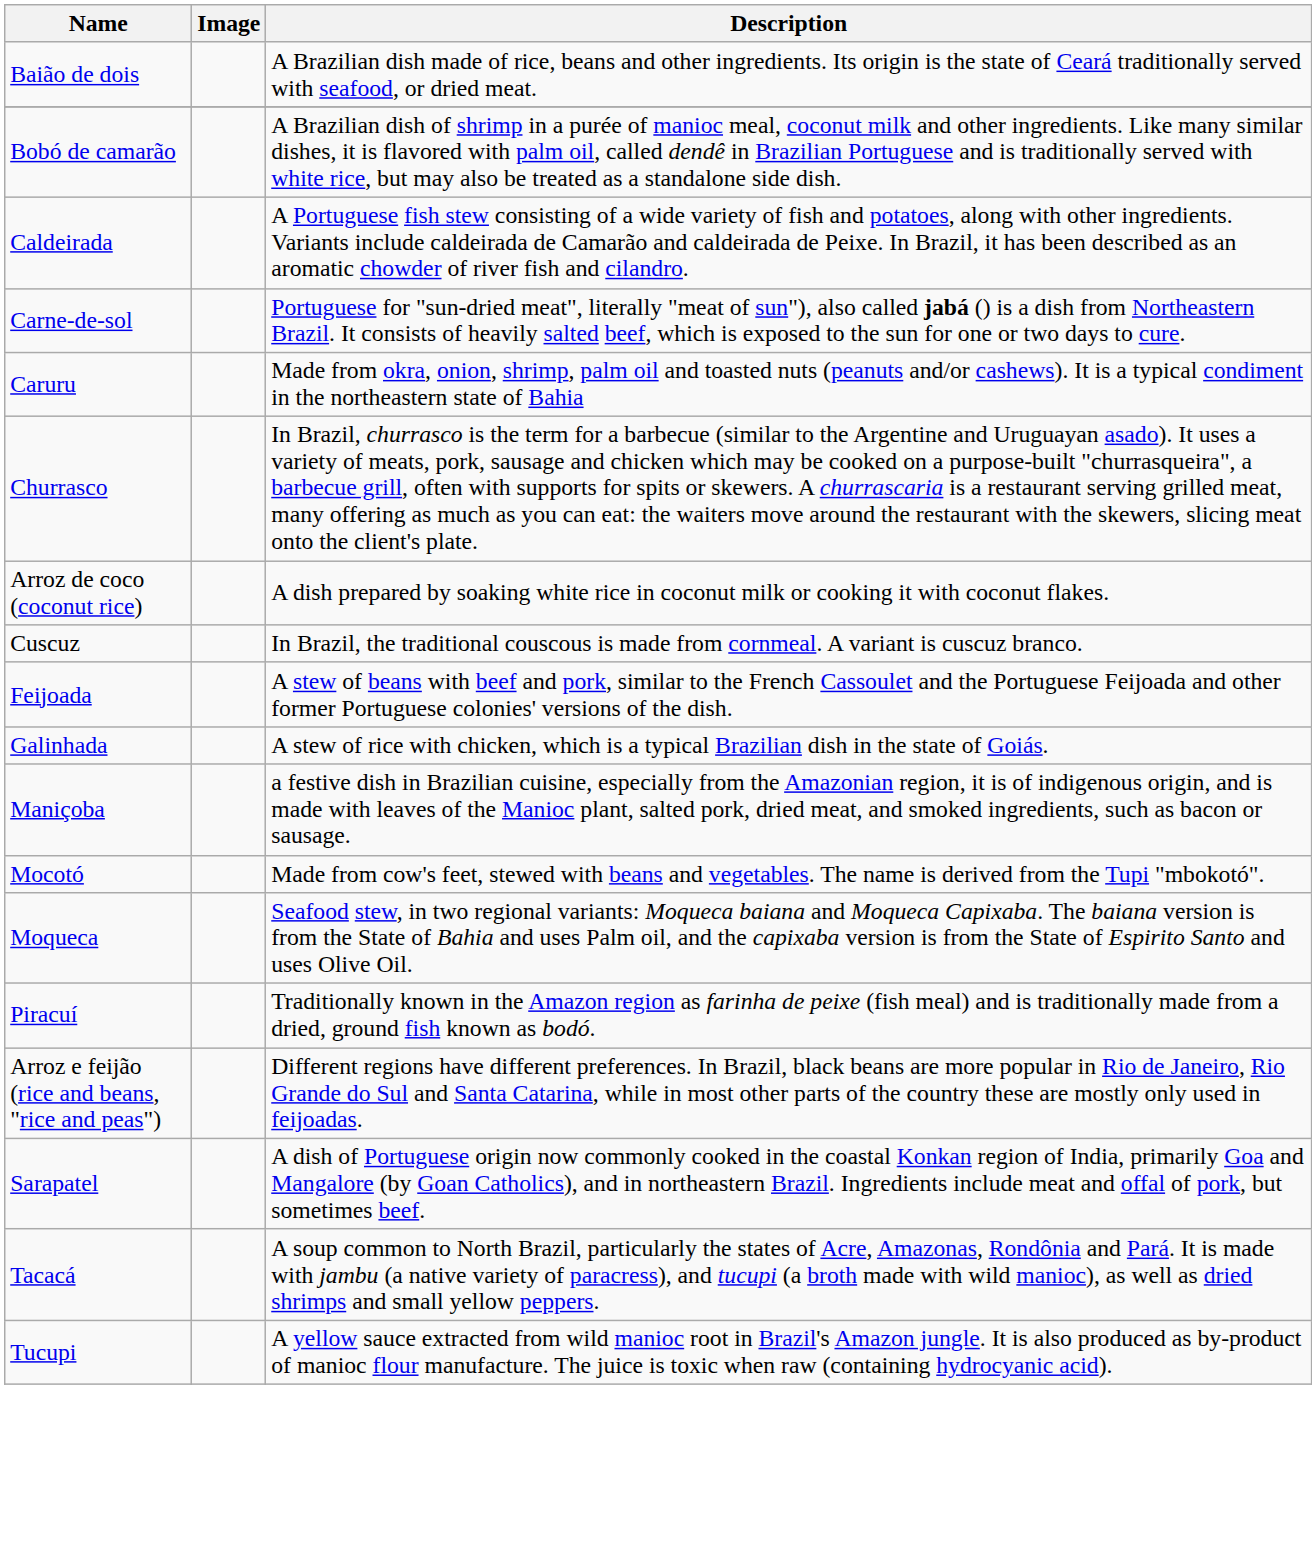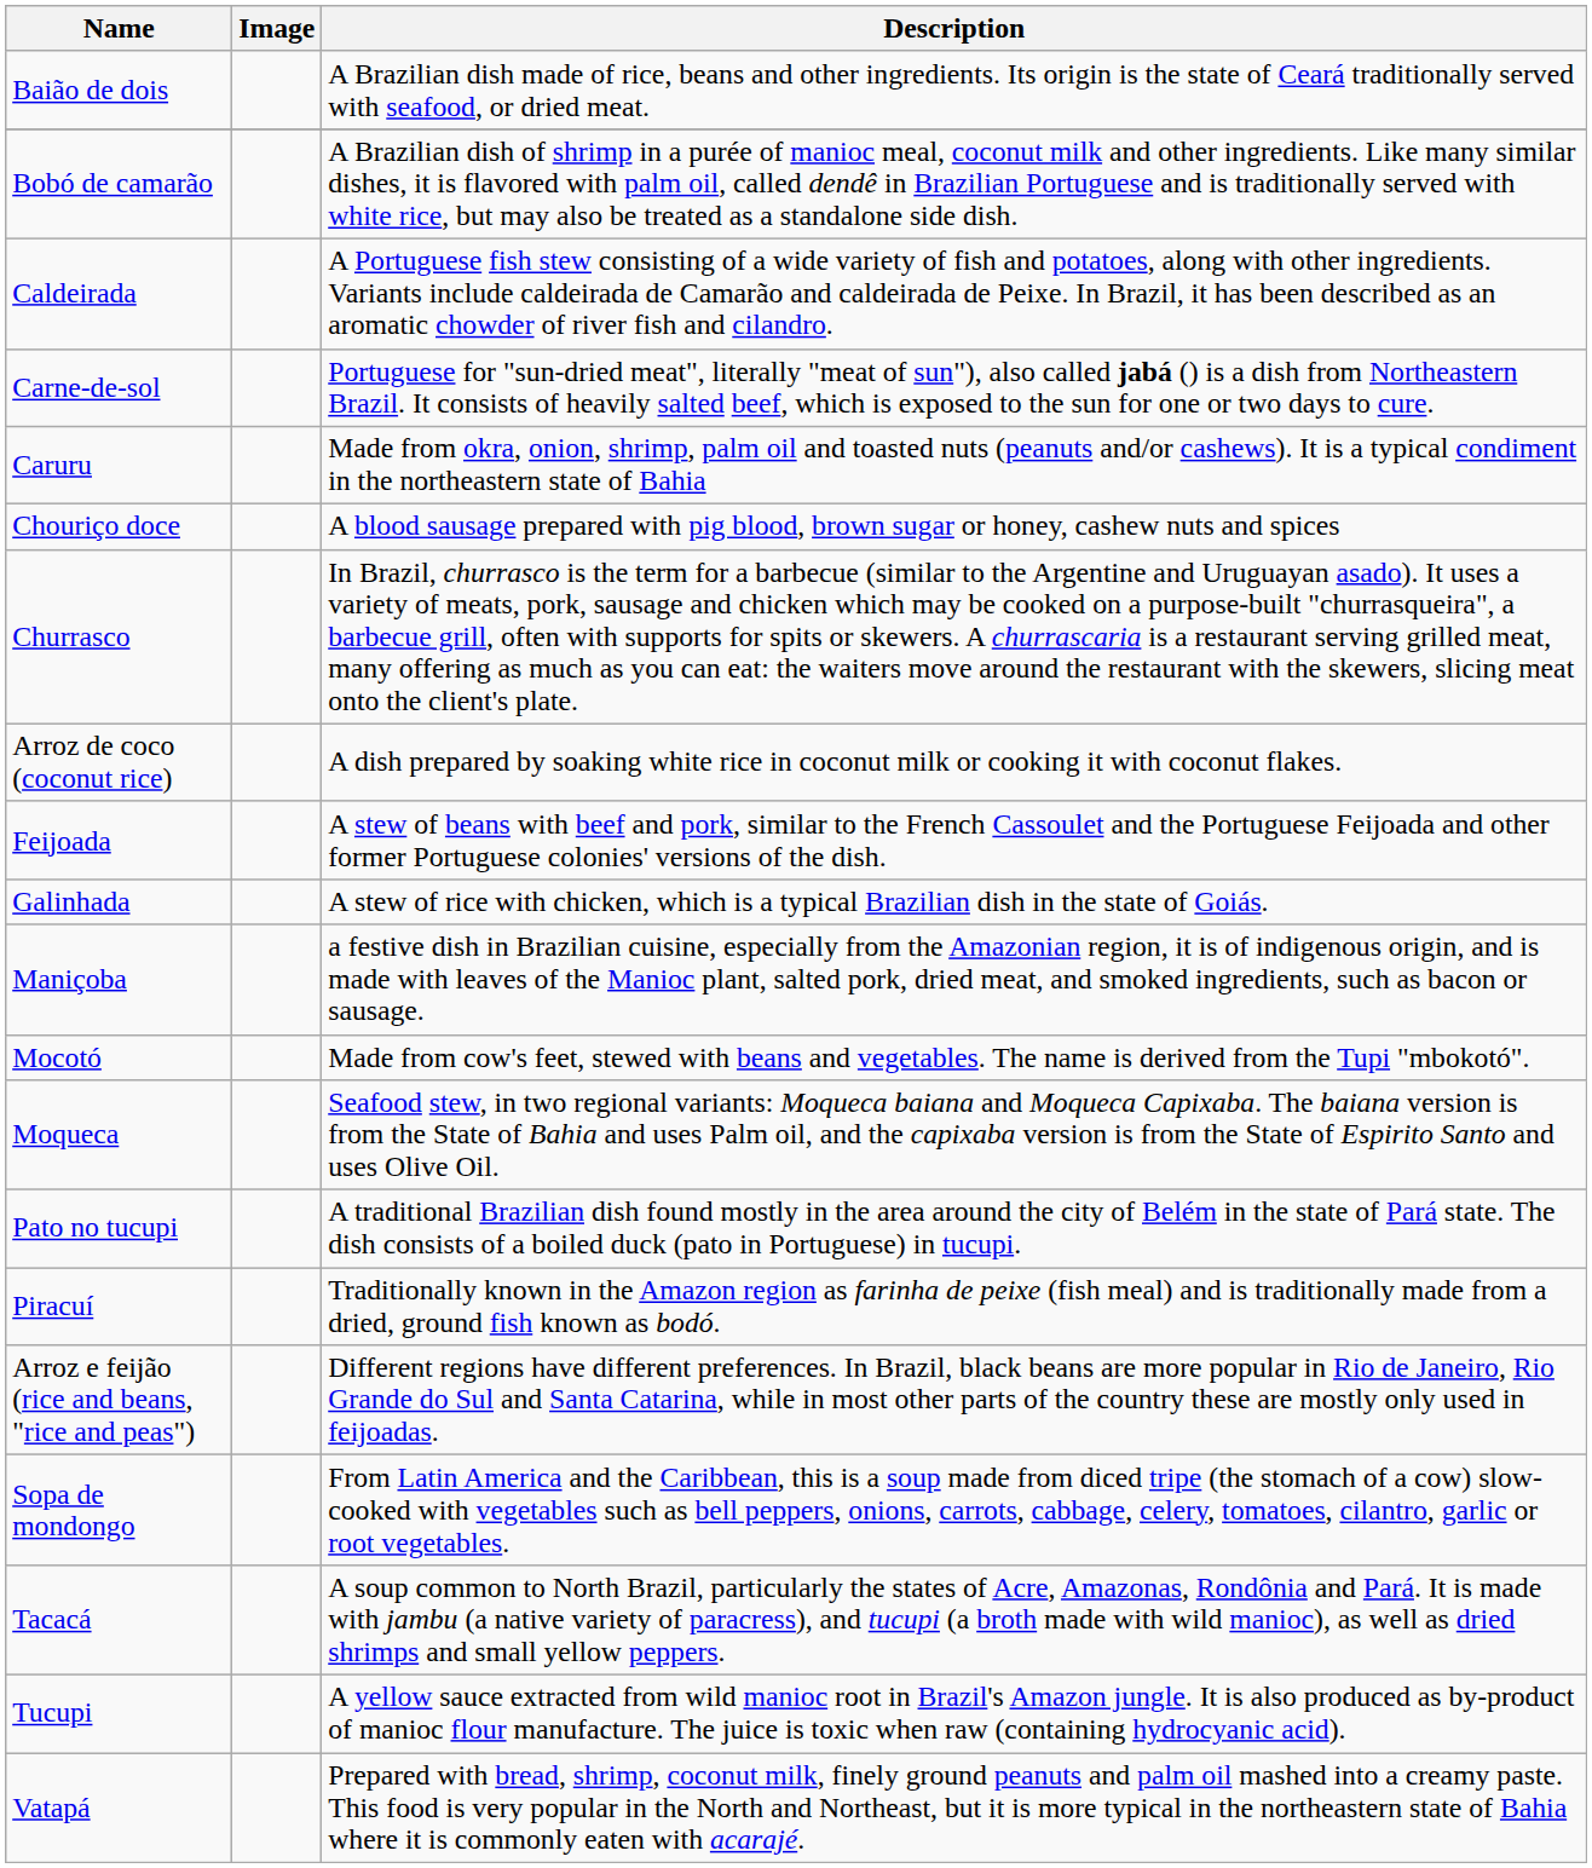+ row: Chouriço doce | A blood sausage prepared with pig blood, brown sugar or honey, cashew nuts and spices
- row: Cuscuz | In Brazil, the traditional couscous is made from cornmeal. A variant is cuscuz branco.
+ row: Pato no tucupi | A traditional Brazilian dish found mostly in the area around the city of Belém in the state of Pará state. The dish consists of a boiled duck (pato in Portuguese) in tucupi.
- row: Sarapatel | A dish of Portuguese origin now commonly cooked in the coastal Konkan region of India, primarily Goa and Mangalore (by Goan Catholics), and in northeastern Brazil. Ingredients include meat and offal of pork, but sometimes beef.
+ row: Sopa de mondongo | From Latin America and the Caribbean, this is a soup made from diced tripe (the stomach of a cow) slow-cooked with vegetables such as bell peppers, onions, carrots, cabbage, celery, tomatoes, cilantro, garlic or root vegetables.
+ row: Vatapá | Prepared with bread, shrimp, coconut milk, finely ground peanuts and palm oil mashed into a creamy paste. This food is very popular in the North and Northeast, but it is more typical in the northeastern state of Bahia where it is commonly eaten with acarajé.
